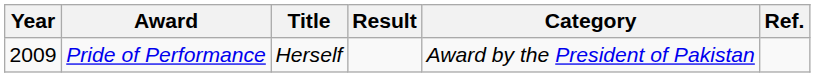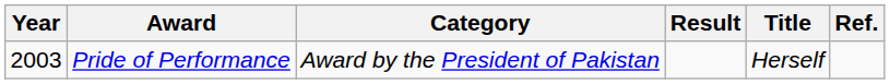columns swapped: Category <-> Title
Pride of Performance | Year: 2009 -> 2003
